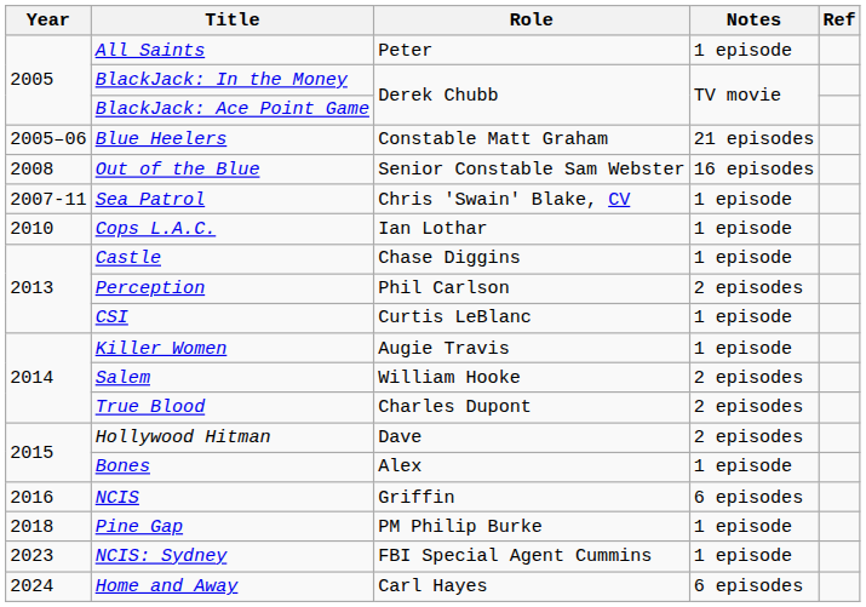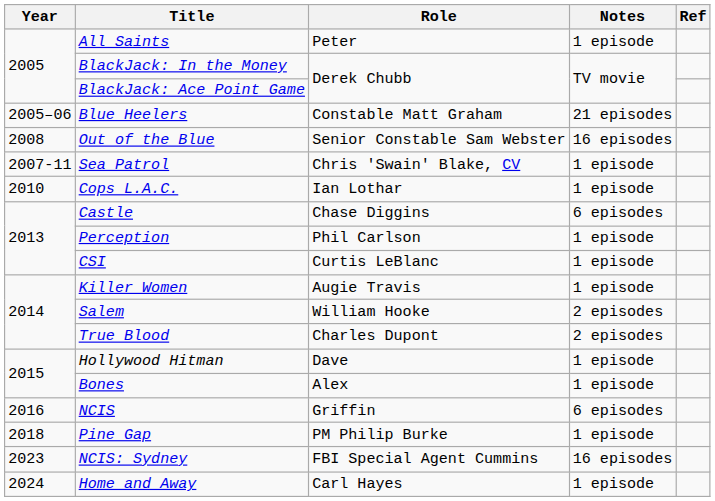Castle | Notes: 1 episode -> 6 episodes
Perception | Notes: 2 episodes -> 1 episode
Hollywood Hitman | Notes: 2 episodes -> 1 episode
NCIS: Sydney | Notes: 1 episode -> 16 episodes
Home and Away | Notes: 6 episodes -> 1 episode
